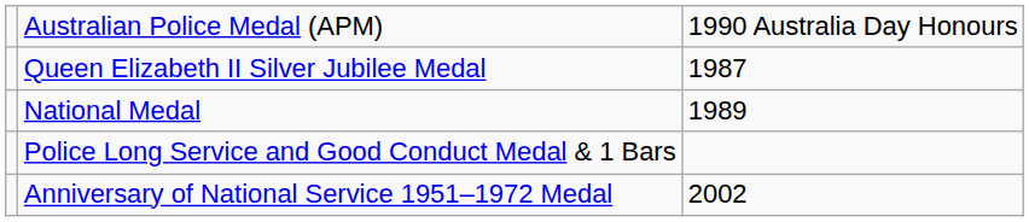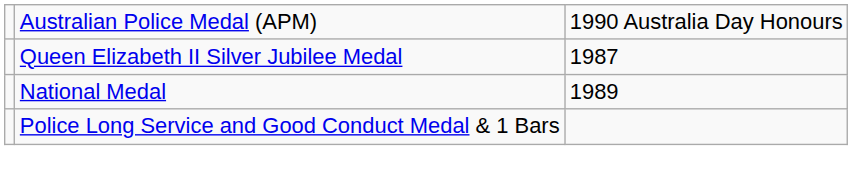- row: Anniversary of National Service 1951–1972 Medal | 2002
